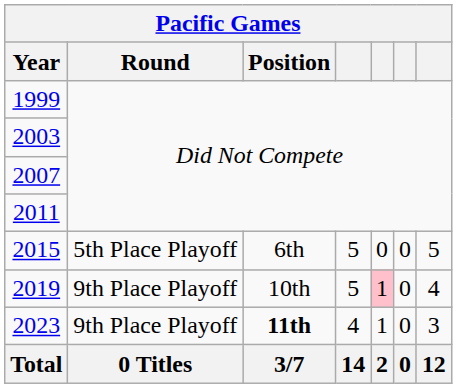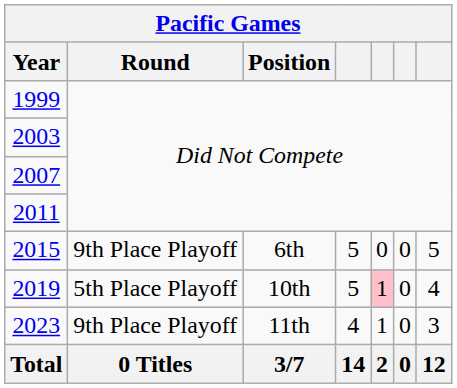2015 | Round: 5th Place Playoff -> 9th Place Playoff
2019 | Round: 9th Place Playoff -> 5th Place Playoff
2023 | Position: bold -> normal
